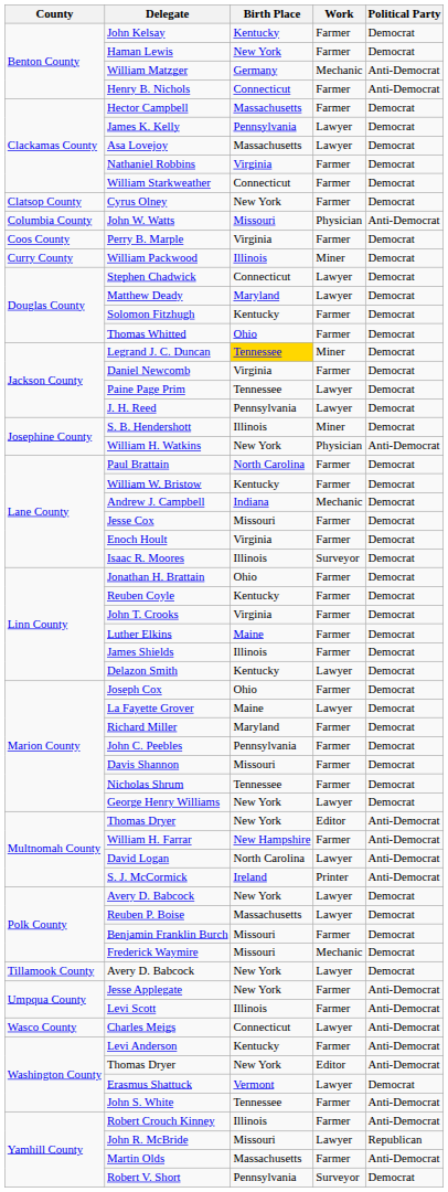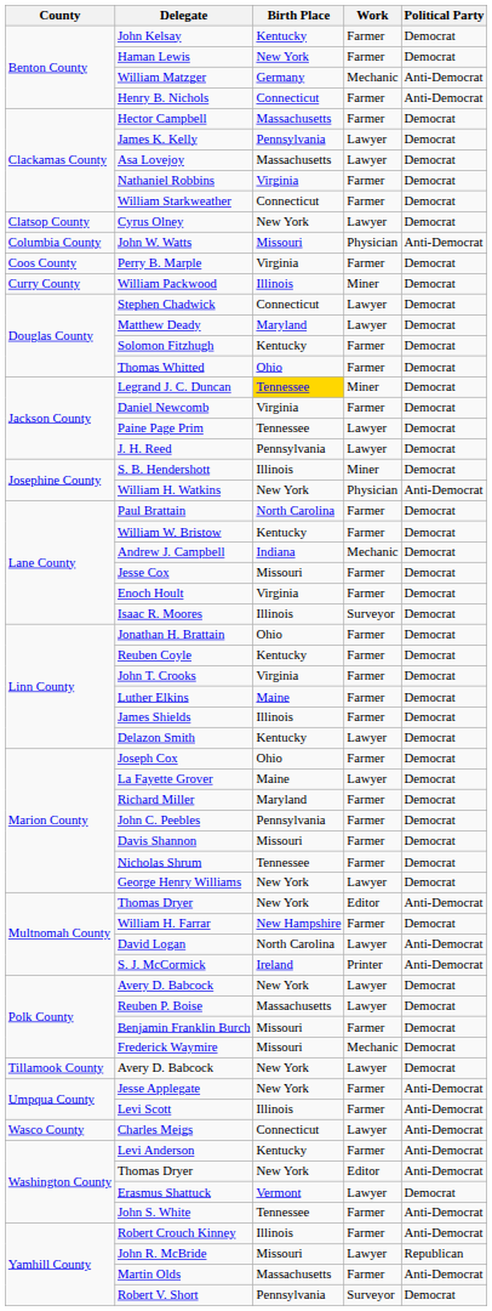Cyrus Olney | Work: Farmer -> Lawyer
William H. Farrar | Political Party: Anti-Democrat -> Democrat
